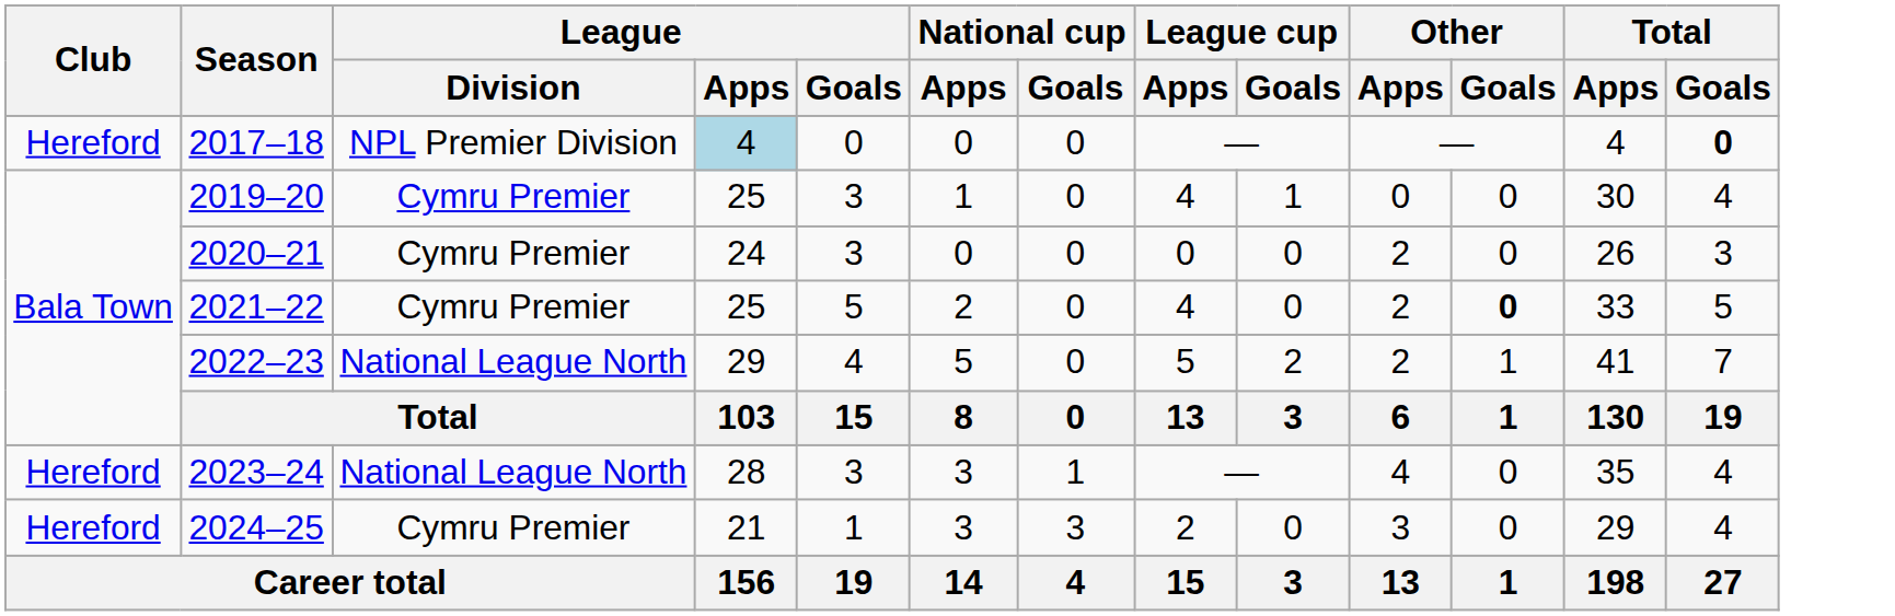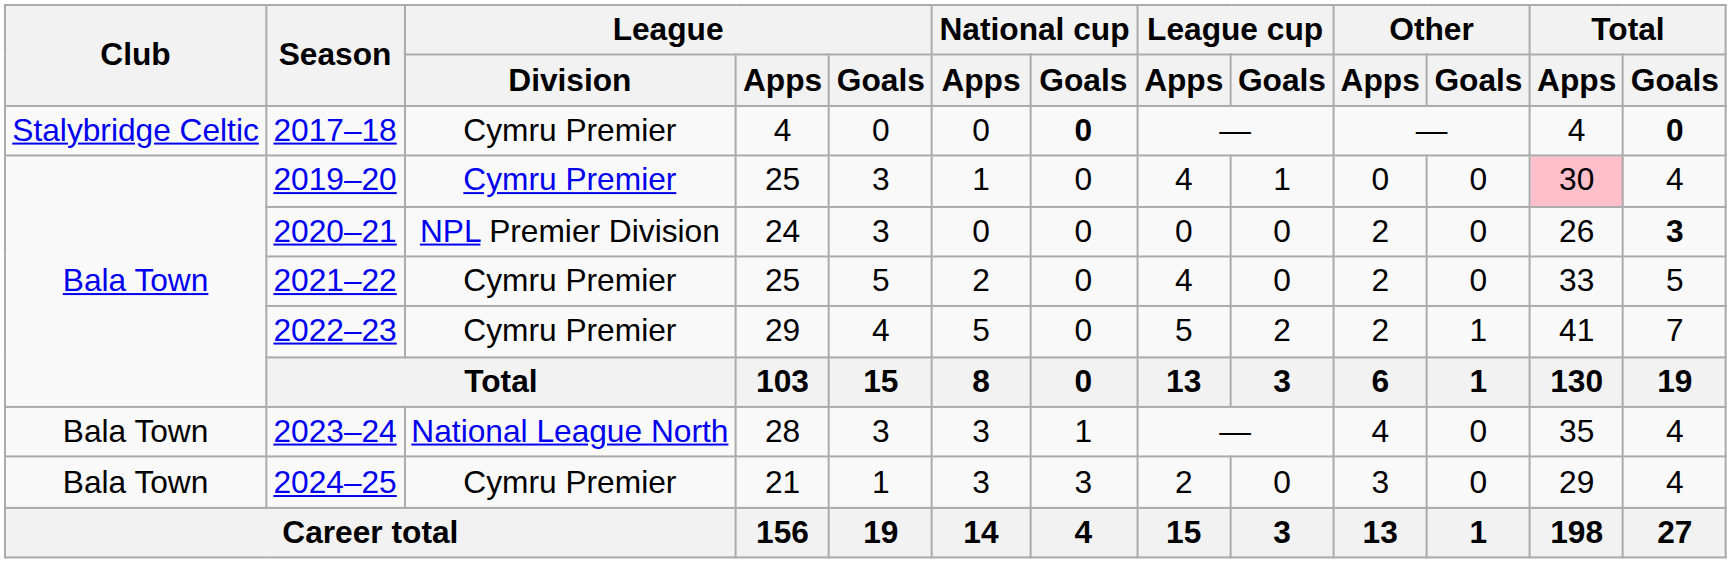2017–18 | Club: Hereford -> Stalybridge Celtic
2017–18 | League / Division: NPL Premier Division -> Cymru Premier
2017–18 | League / Apps: lightblue background -> no background
2017–18 | National cup / Goals: normal -> bold
2019–20 | Total / Apps: no background -> pink background
2020–21 | League / Division: Cymru Premier -> NPL Premier Division
2020–21 | Total / Goals: normal -> bold
2021–22 | Other / Goals: bold -> normal
2022–23 | League / Division: National League North -> Cymru Premier
2023–24 | Club: Hereford -> Bala Town
2024–25 | Club: Hereford -> Bala Town
